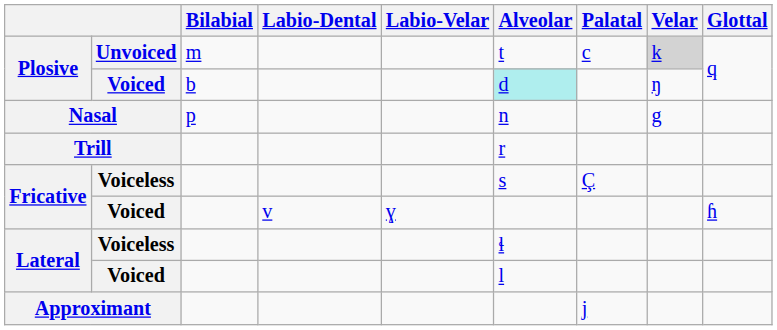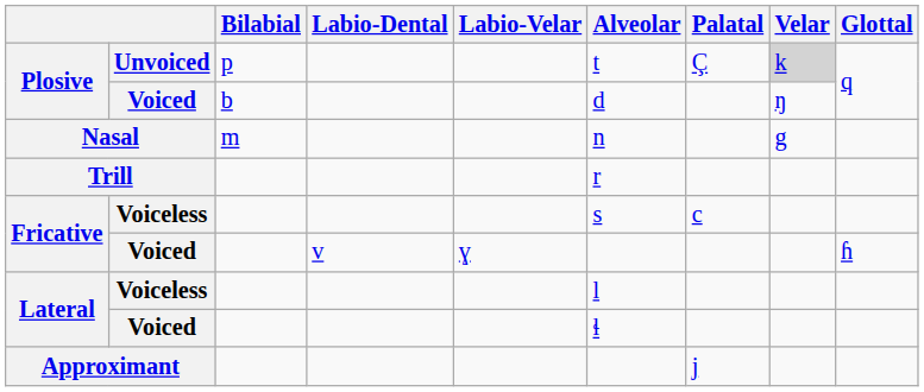Plosive / Unvoiced | Bilabial: m -> p
Plosive / Unvoiced | Palatal: c -> Ç
Plosive / Voiced | Alveolar: paleturquoise background -> no background
Nasal | Bilabial: p -> m
Fricative / Voiceless | Palatal: Ç -> c
Lateral / Voiceless | Alveolar: ɬ -> l
Lateral / Voiced | Alveolar: l -> ɬ
